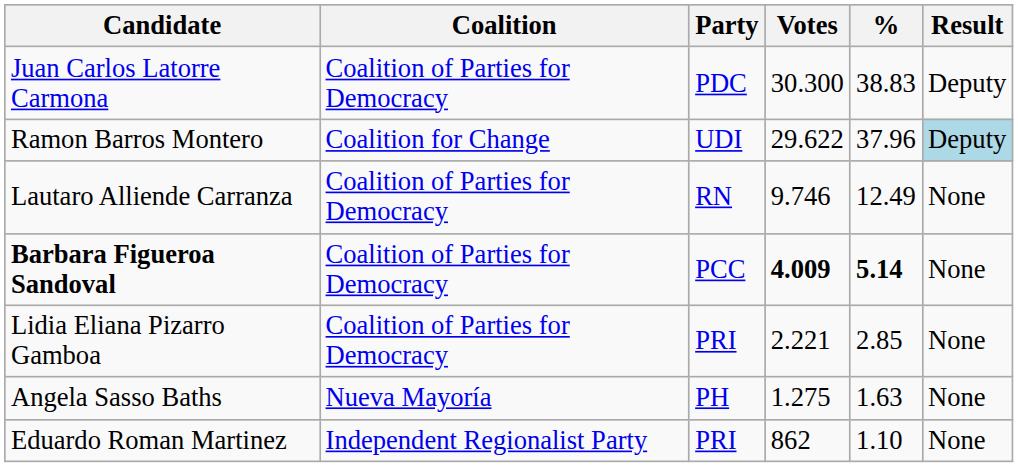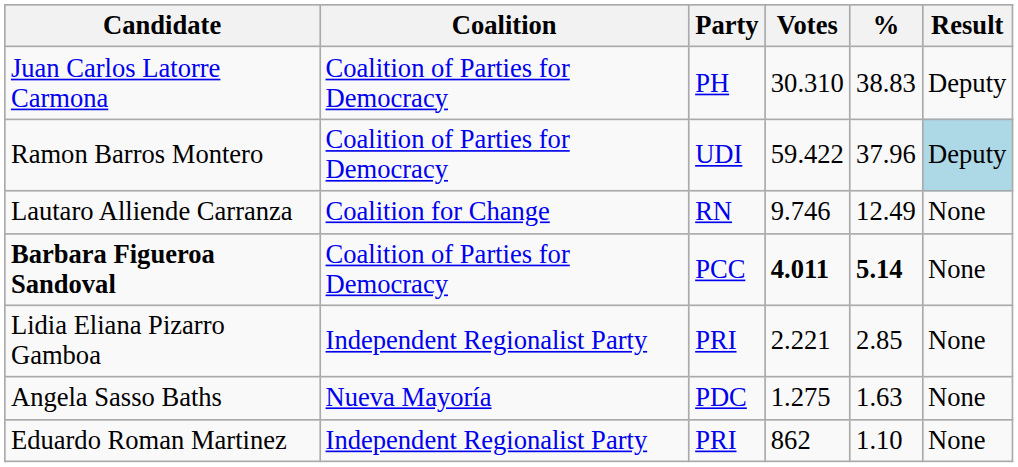Juan Carlos Latorre Carmona | Party: PDC -> PH
Juan Carlos Latorre Carmona | Votes: 30.300 -> 30.310
Ramon Barros Montero | Coalition: Coalition for Change -> Coalition of Parties for Democracy
Ramon Barros Montero | Votes: 29.622 -> 59.422
Lautaro Alliende Carranza | Coalition: Coalition of Parties for Democracy -> Coalition for Change
Barbara Figueroa Sandoval | Votes: 4.009 -> 4.011
Lidia Eliana Pizarro Gamboa | Coalition: Coalition of Parties for Democracy -> Independent Regionalist Party
Angela Sasso Baths | Party: PH -> PDC
